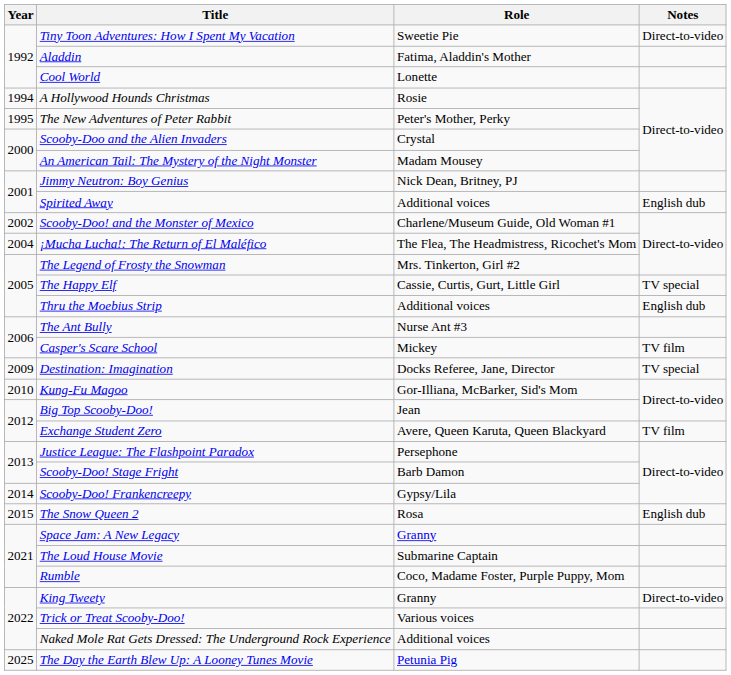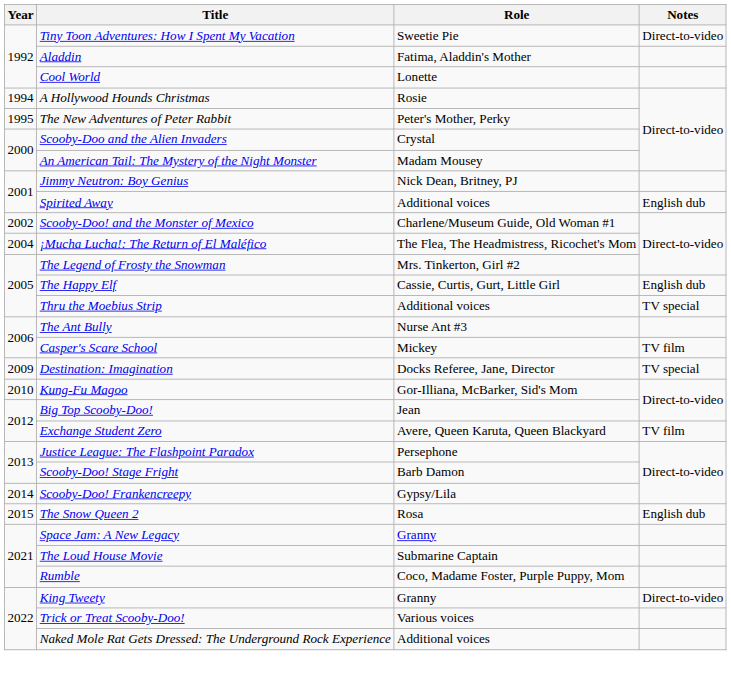The Happy Elf | Notes: TV special -> English dub
Thru the Moebius Strip | Notes: English dub -> TV special
- row: 2025 | The Day the Earth Blew Up: A Looney Tunes Movie | Petunia Pig
